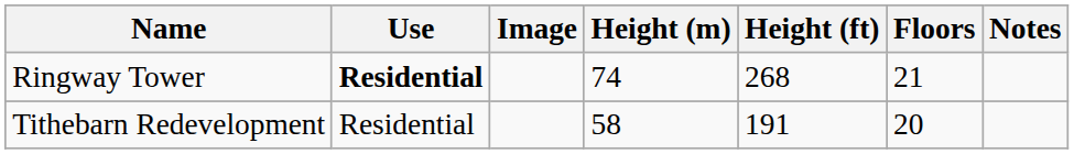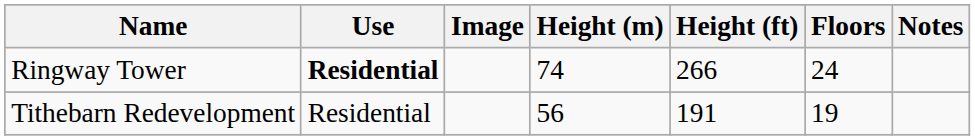Ringway Tower | Height (ft): 268 -> 266
Ringway Tower | Floors: 21 -> 24
Tithebarn Redevelopment | Height (m): 58 -> 56
Tithebarn Redevelopment | Floors: 20 -> 19
